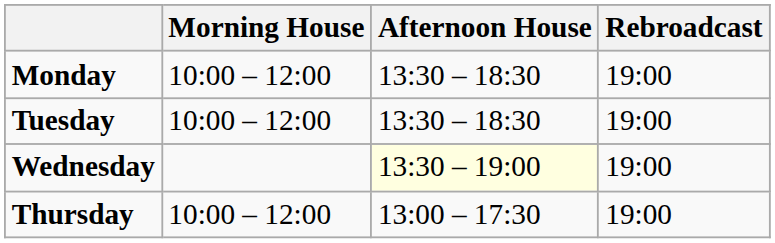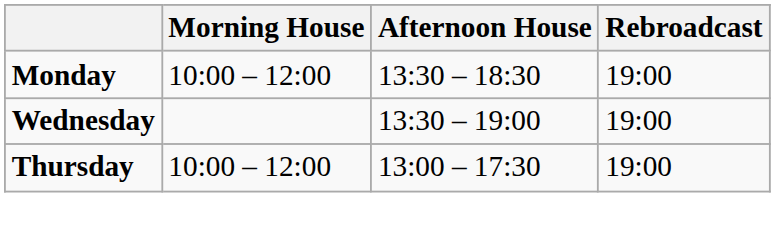- row: Tuesday | 10:00 – 12:00 | 13:30 – 18:30 | 19:00
Wednesday | Afternoon House: lightyellow background -> no background
